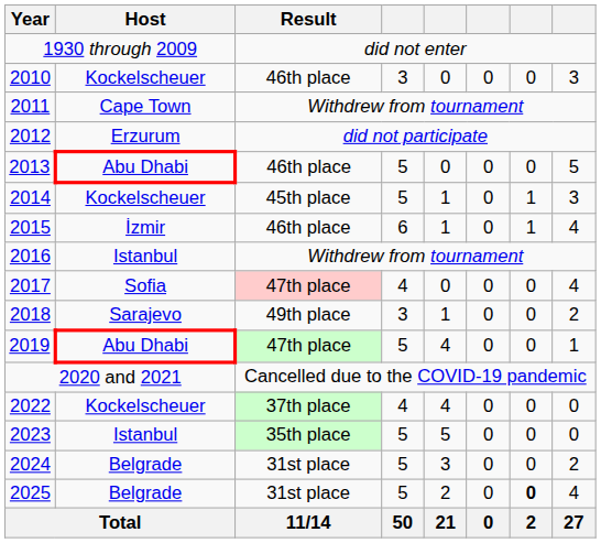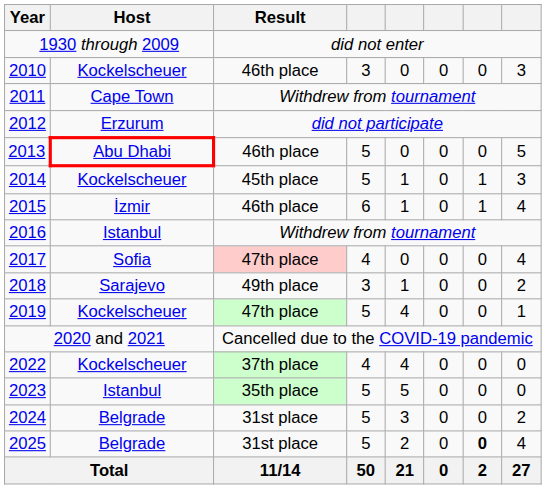2019 | Host: Abu Dhabi -> Kockelscheuer
